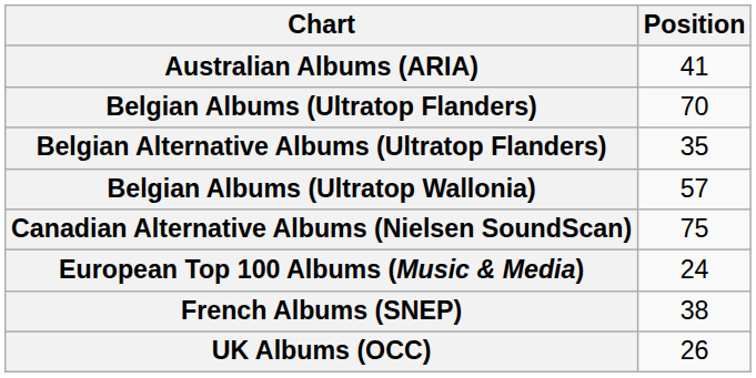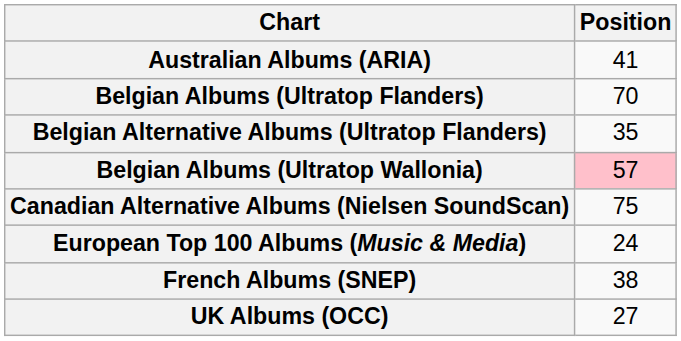Belgian Albums (Ultratop Wallonia) | Position: no background -> pink background
UK Albums (OCC) | Position: 26 -> 27
